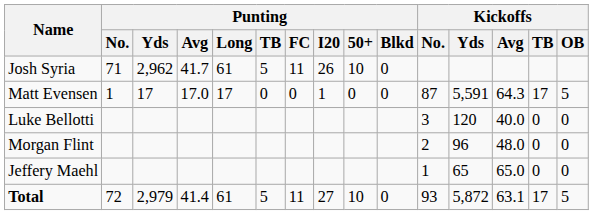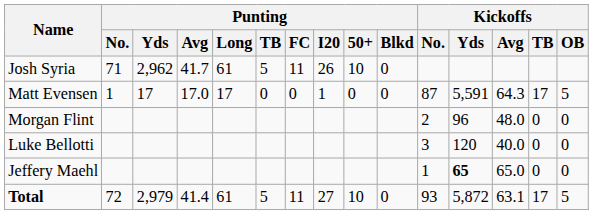rows swapped: Luke Bellotti <-> Morgan Flint
Jeffery Maehl | Kickoffs / Yds: normal -> bold
